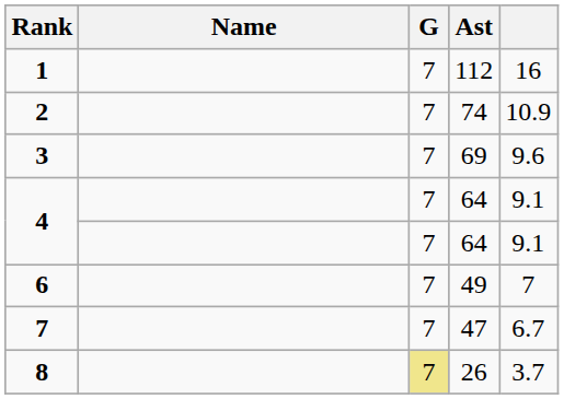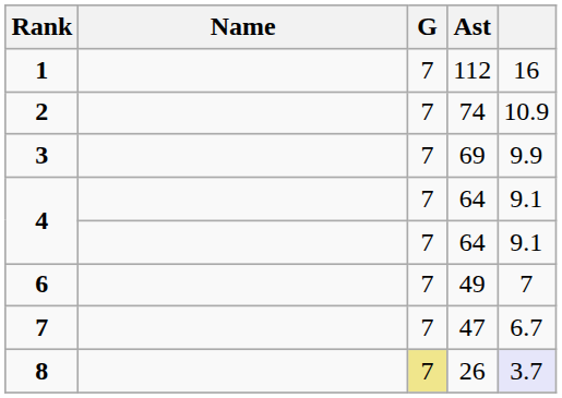3 | column 5: 9.6 -> 9.9
8 | column 5: no background -> lavender background
